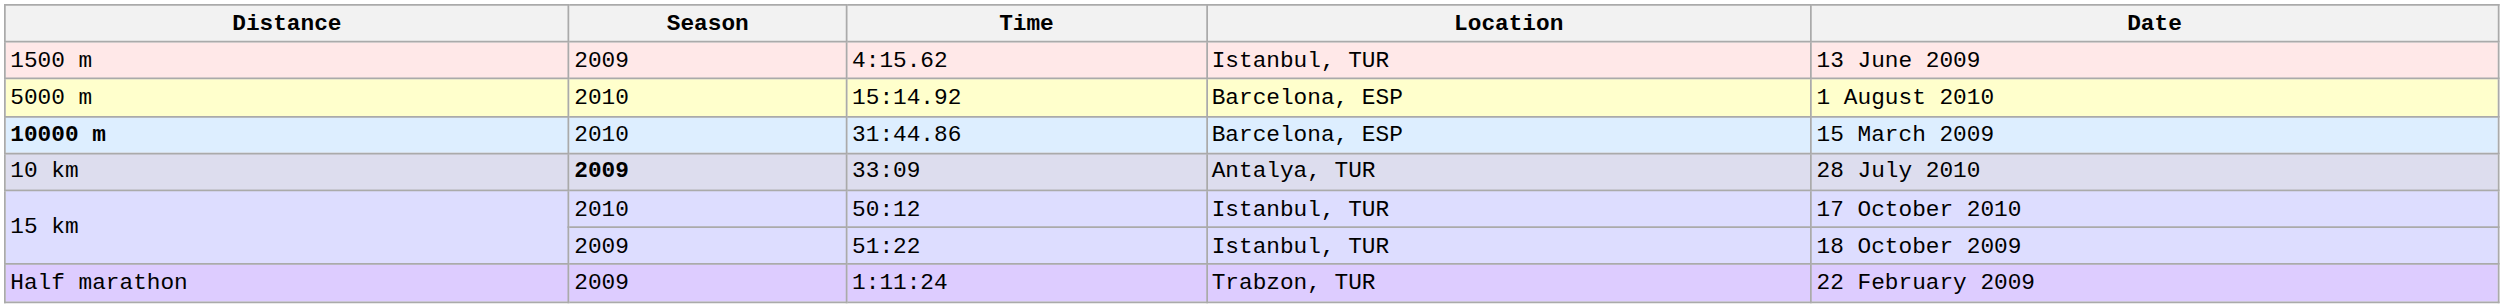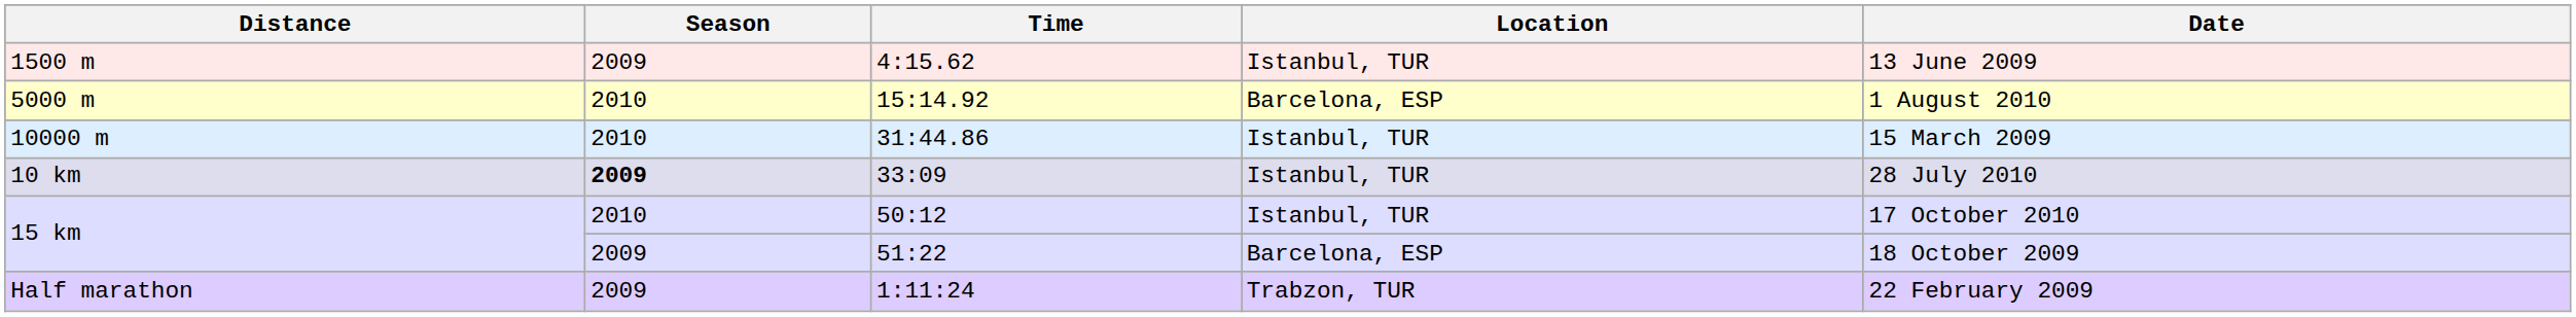31:44.86 | Distance: bold -> normal
31:44.86 | Location: Barcelona, ESP -> Istanbul, TUR
33:09 | Location: Antalya, TUR -> Istanbul, TUR
51:22 | Location: Istanbul, TUR -> Barcelona, ESP
